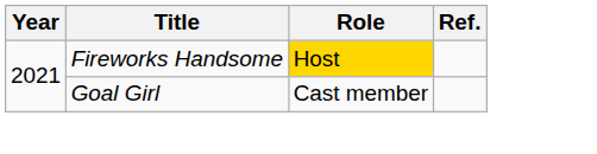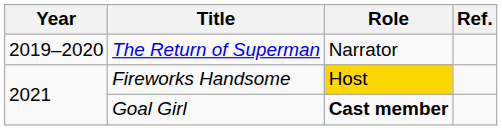+ row: 2019–2020 | The Return of Superman | Narrator
Goal Girl | Role: normal -> bold
